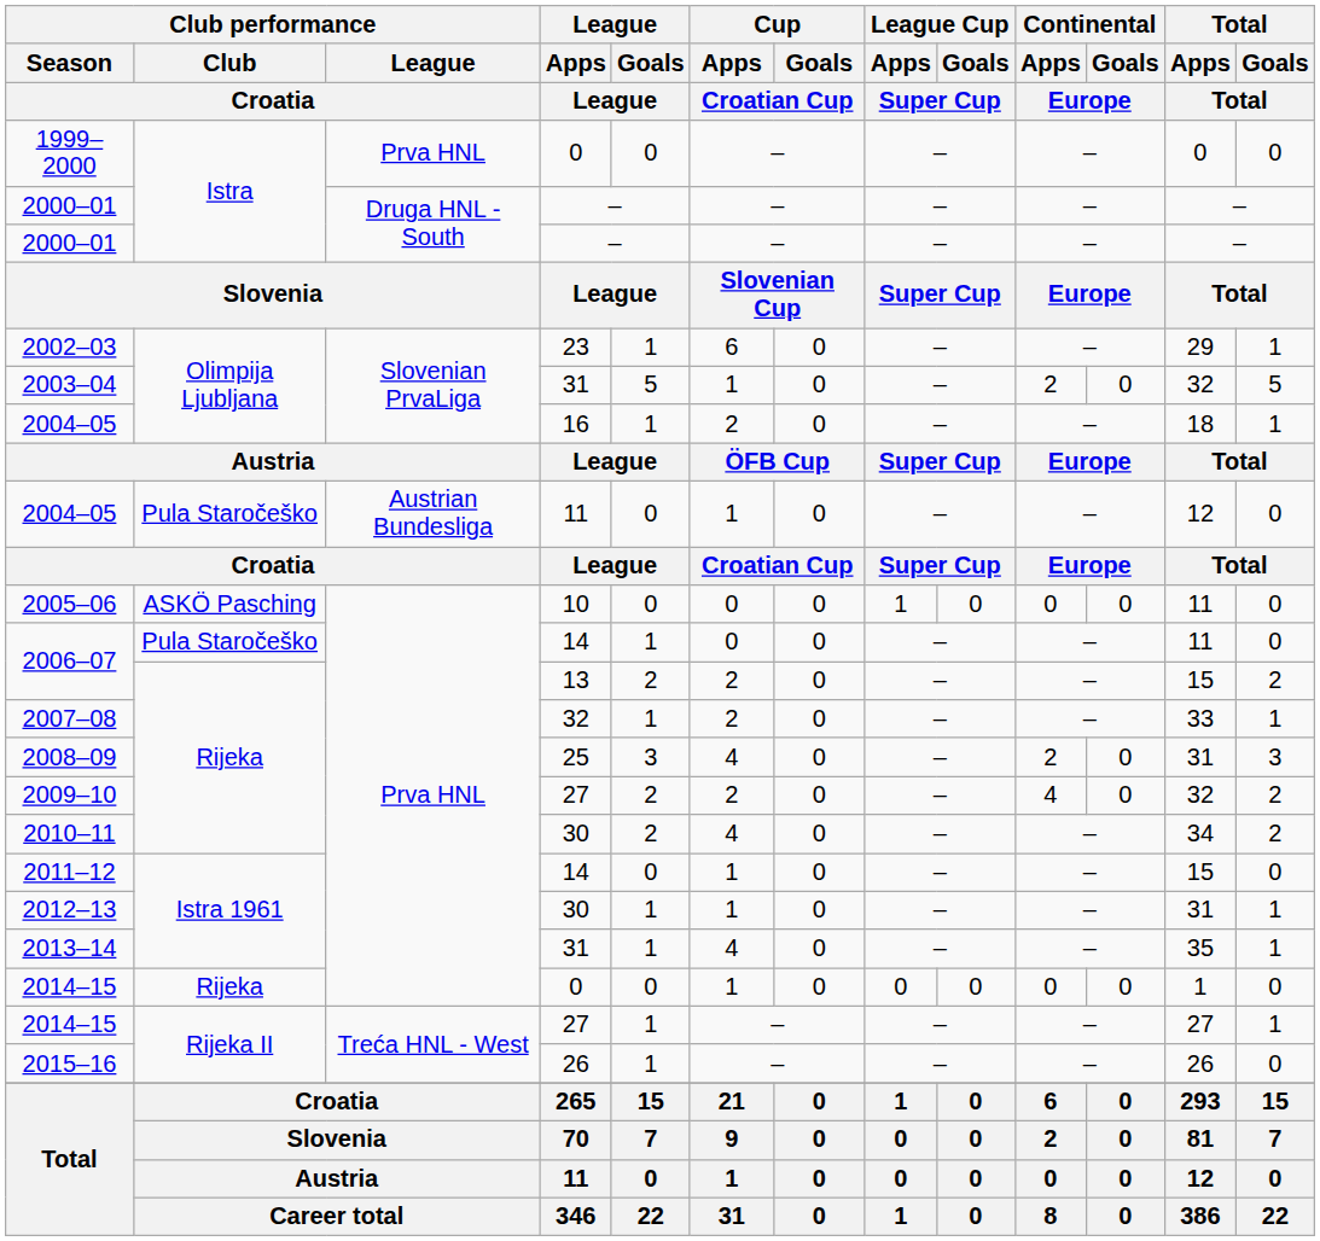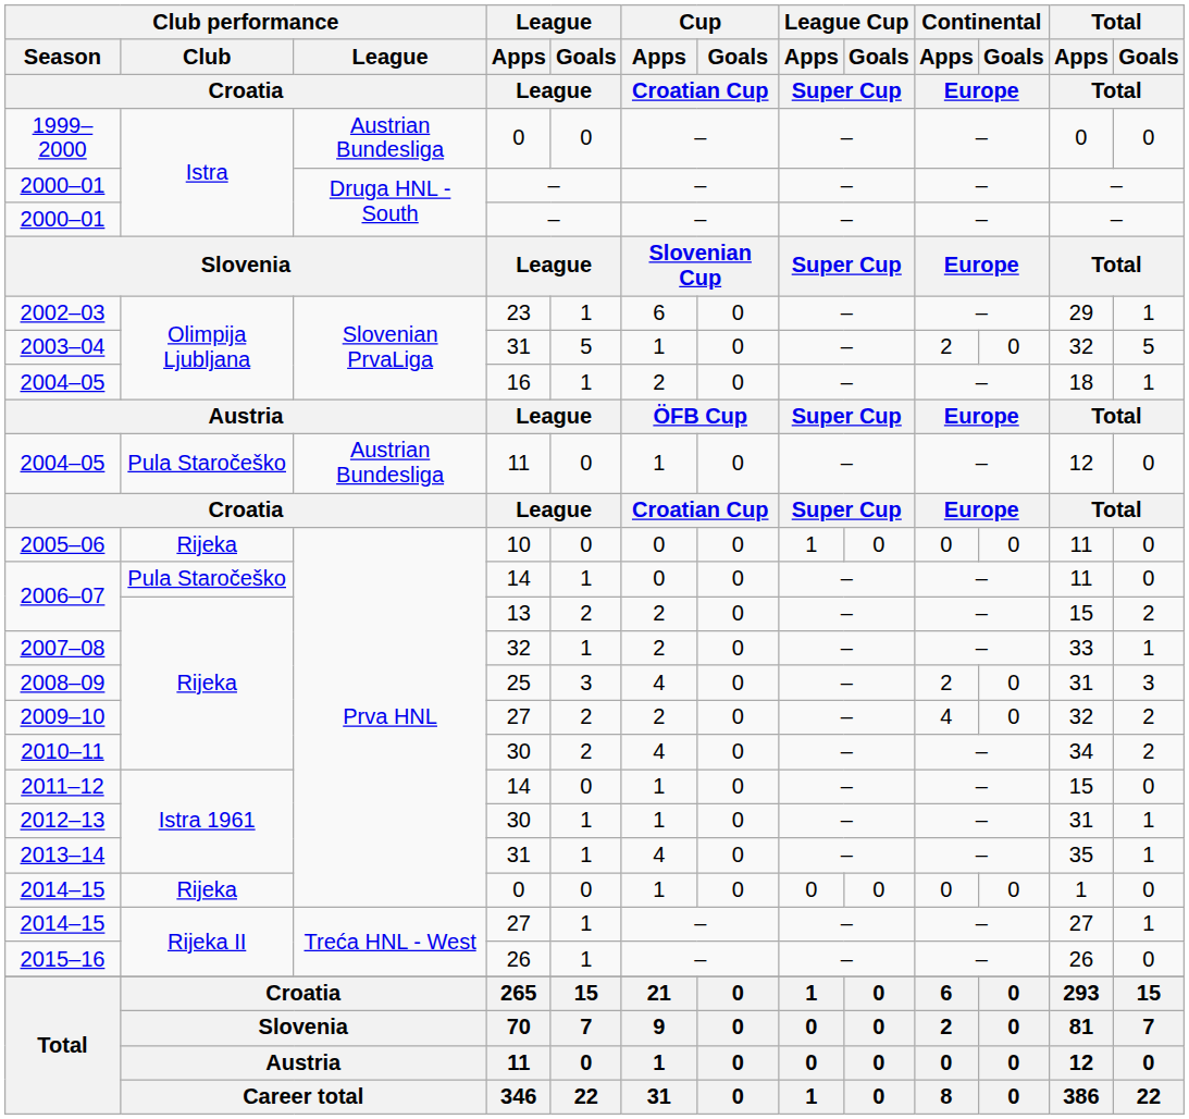1999–2000 | Club performance / League / Croatia: Prva HNL -> Austrian Bundesliga
2005–06 | Club performance / Club / Croatia: ASKÖ Pasching -> Rijeka
